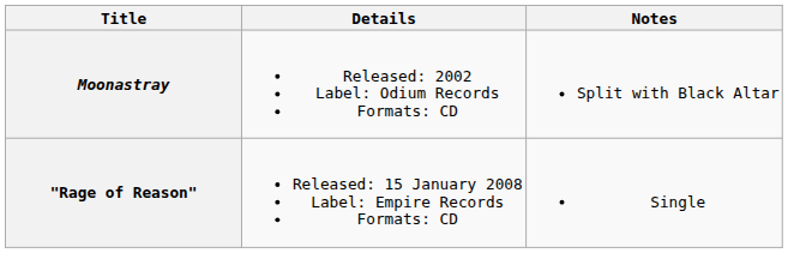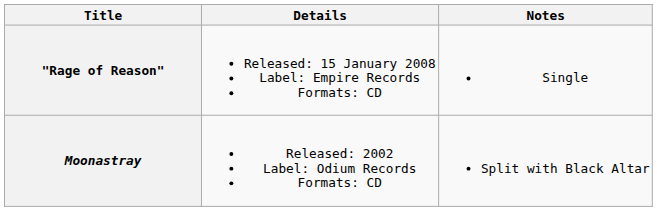rows swapped: Moonastray <-> "Rage of Reason"
